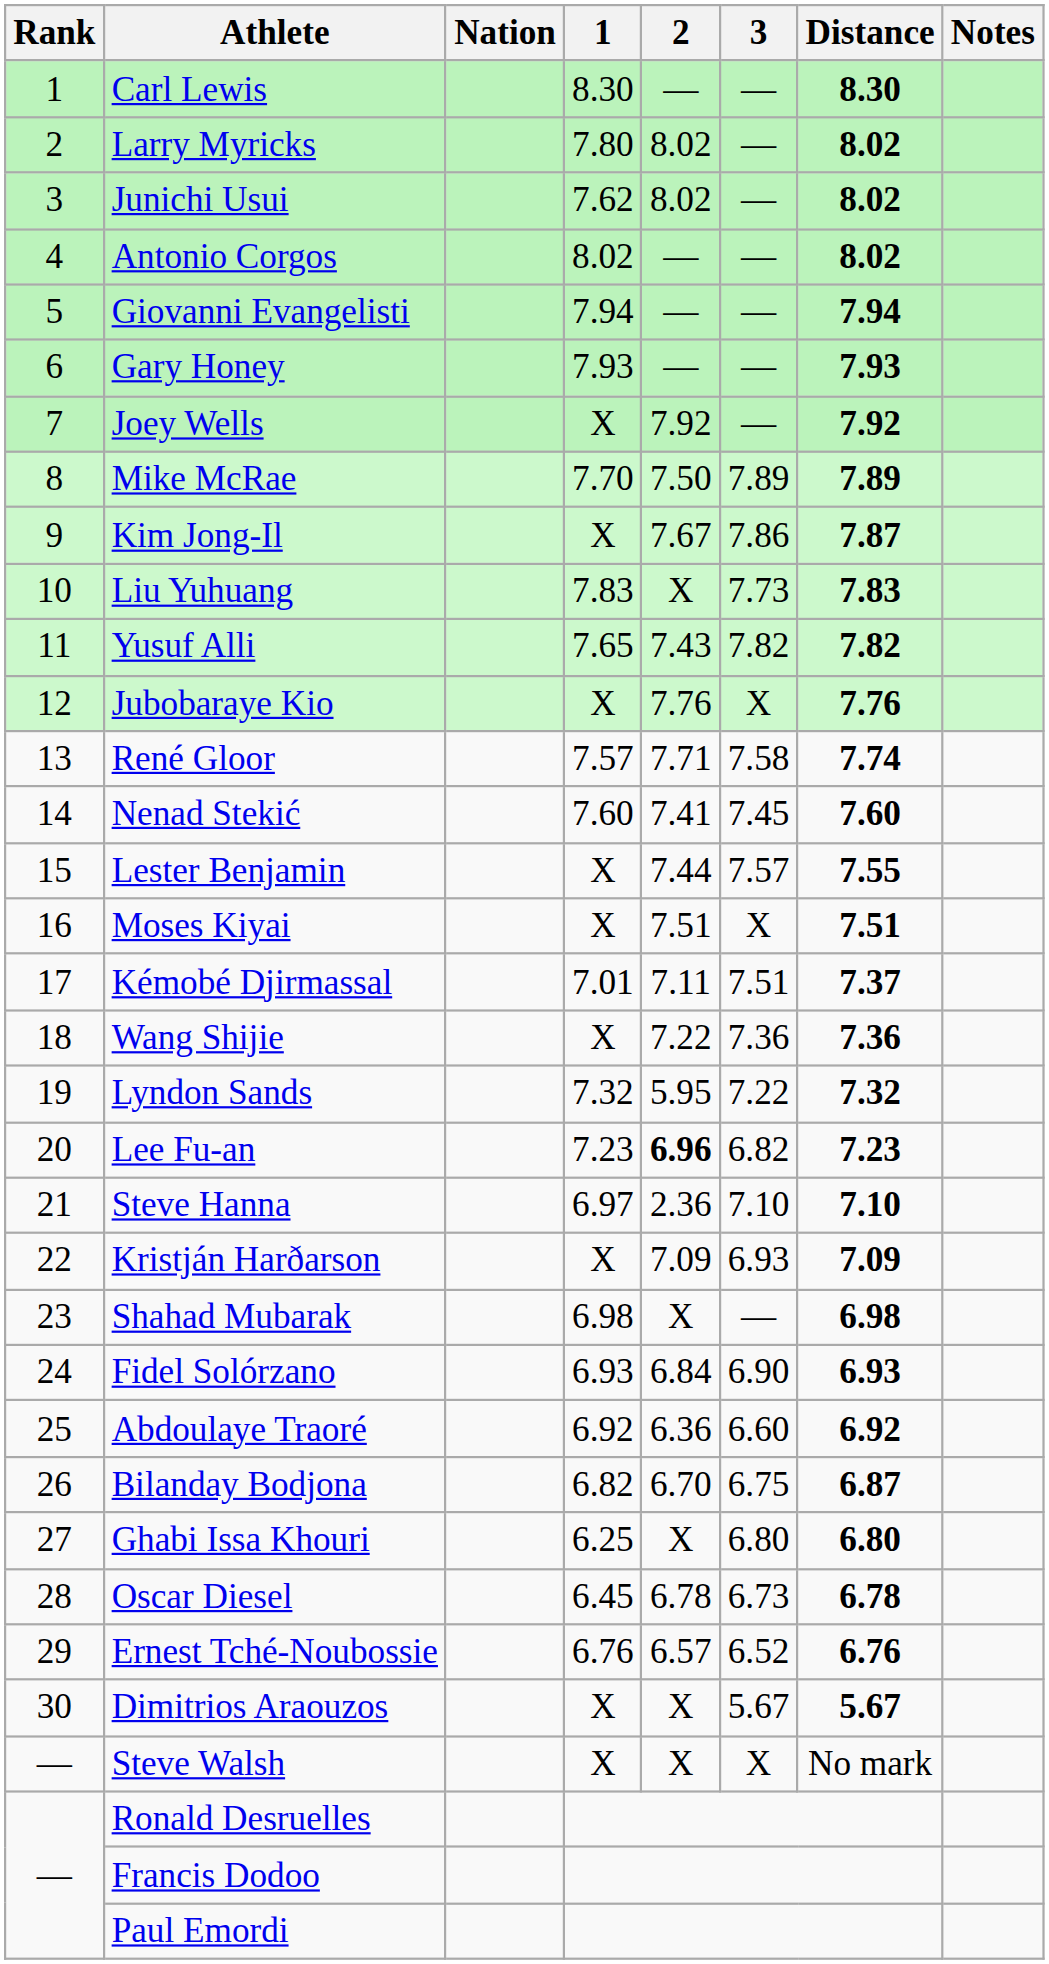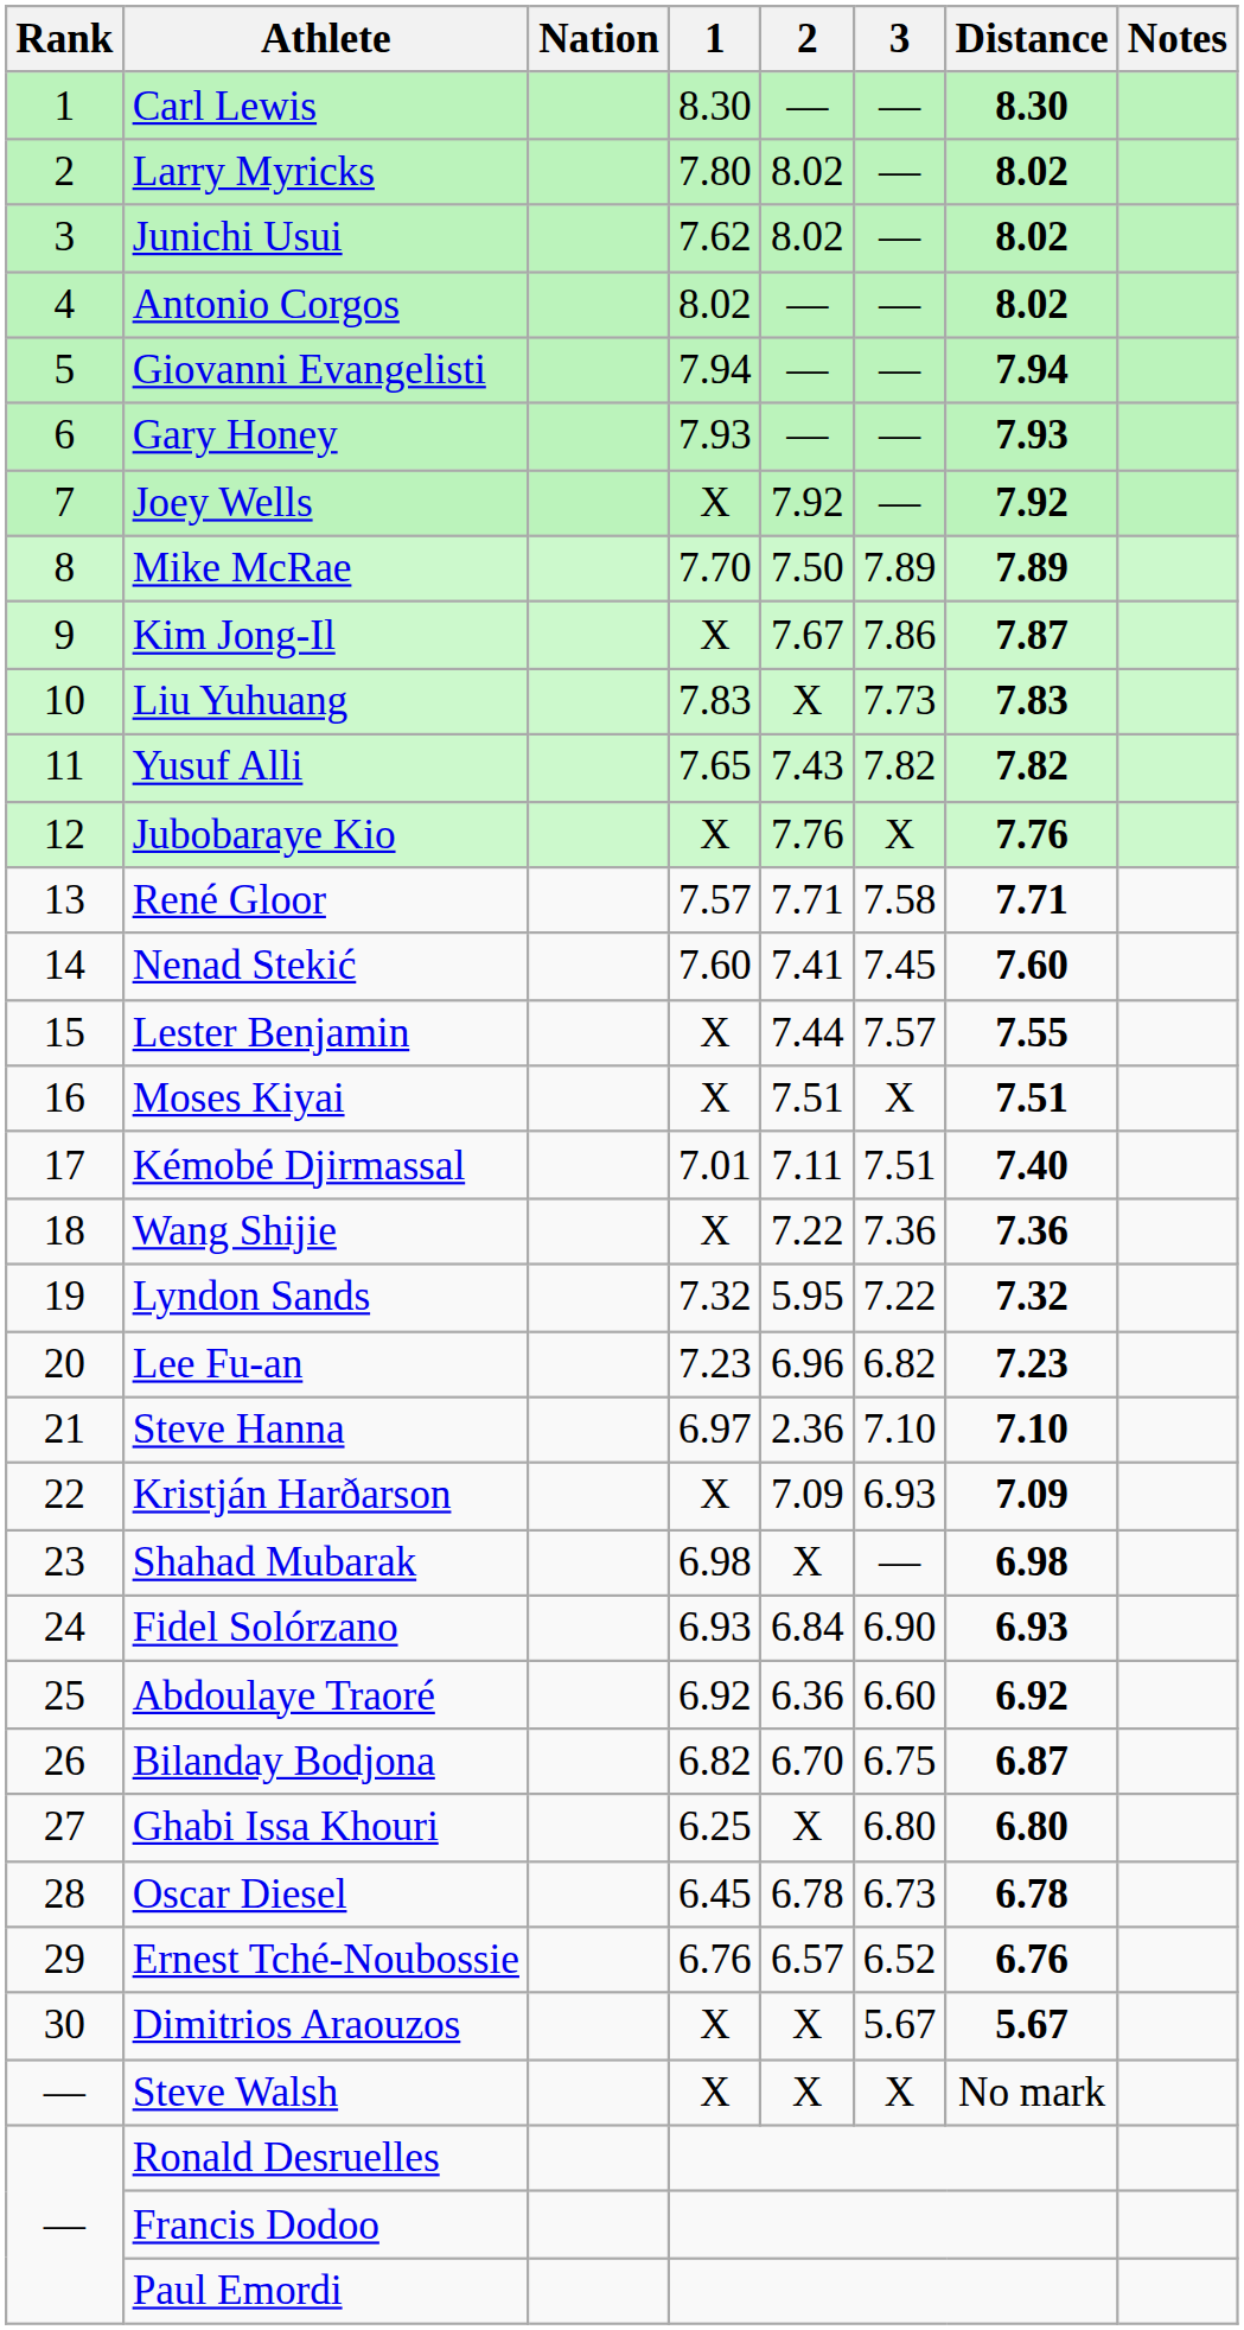René Gloor | Distance: 7.74 -> 7.71
Kémobé Djirmassal | Distance: 7.37 -> 7.40
Lee Fu-an | 2: bold -> normal
